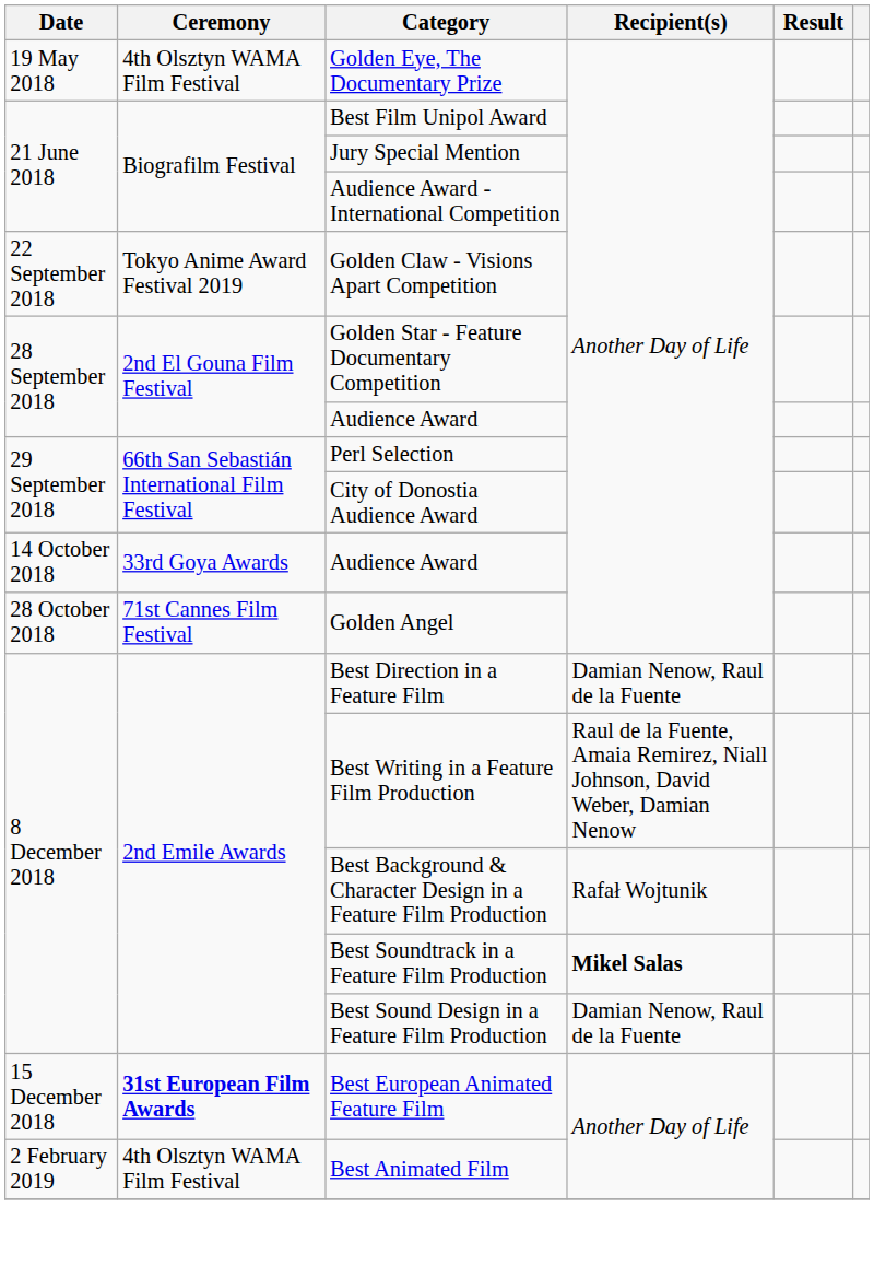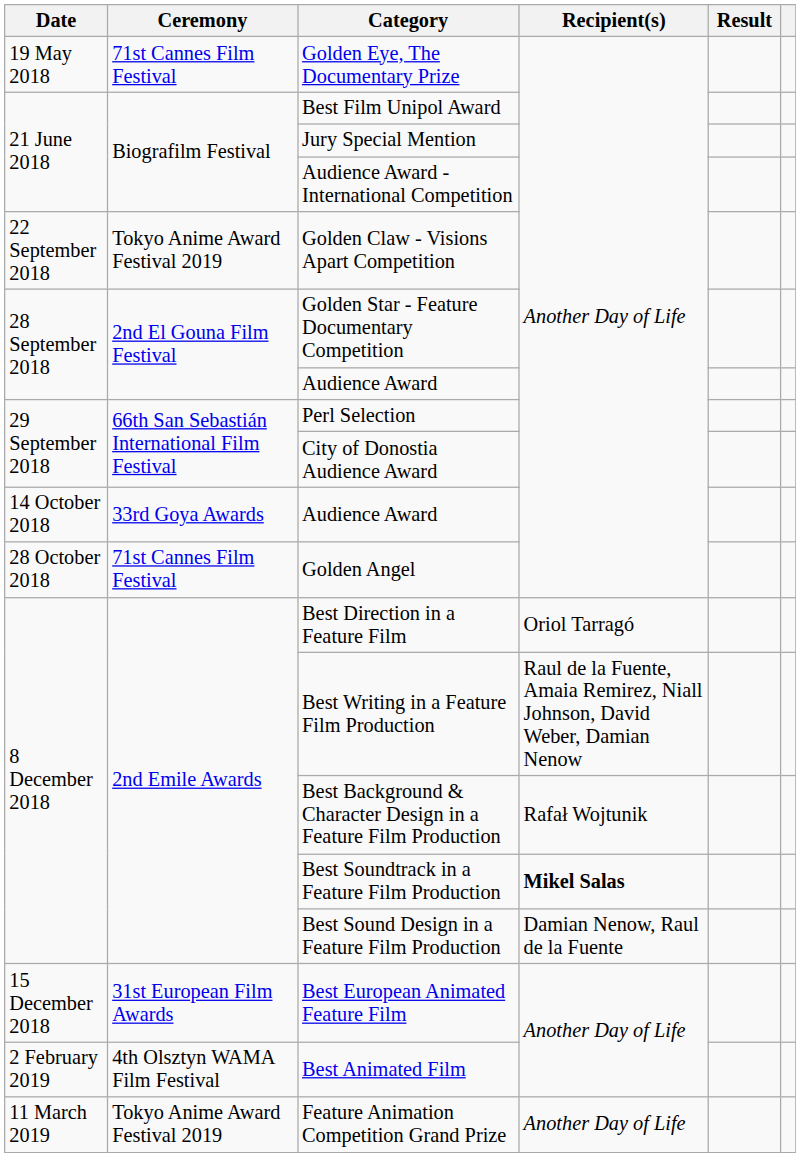Golden Eye, The Documentary Prize | Ceremony: 4th Olsztyn WAMA Film Festival -> 71st Cannes Film Festival
Best Direction in a Feature Film | Recipient(s): Damian Nenow, Raul de la Fuente -> Oriol Tarragó
Best European Animated Feature Film | Ceremony: bold -> normal
+ row: 11 March 2019 | Tokyo Anime Award Festival 2019 | Feature Animation Competition Grand Prize | Another Day of Life
